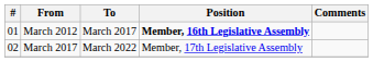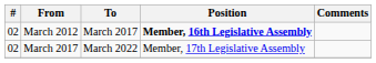March 2012 | #: 01 -> 02
